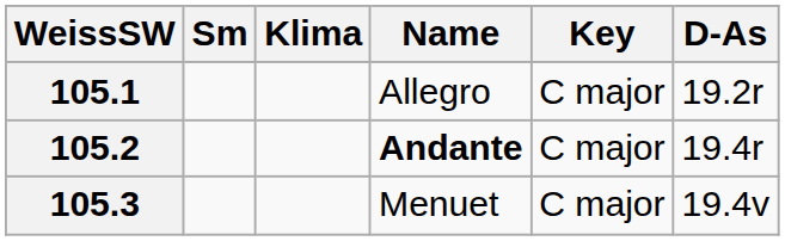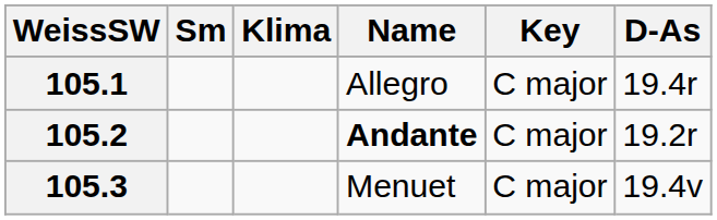105.1 | D-As: 19.2r -> 19.4r
105.2 | D-As: 19.4r -> 19.2r
